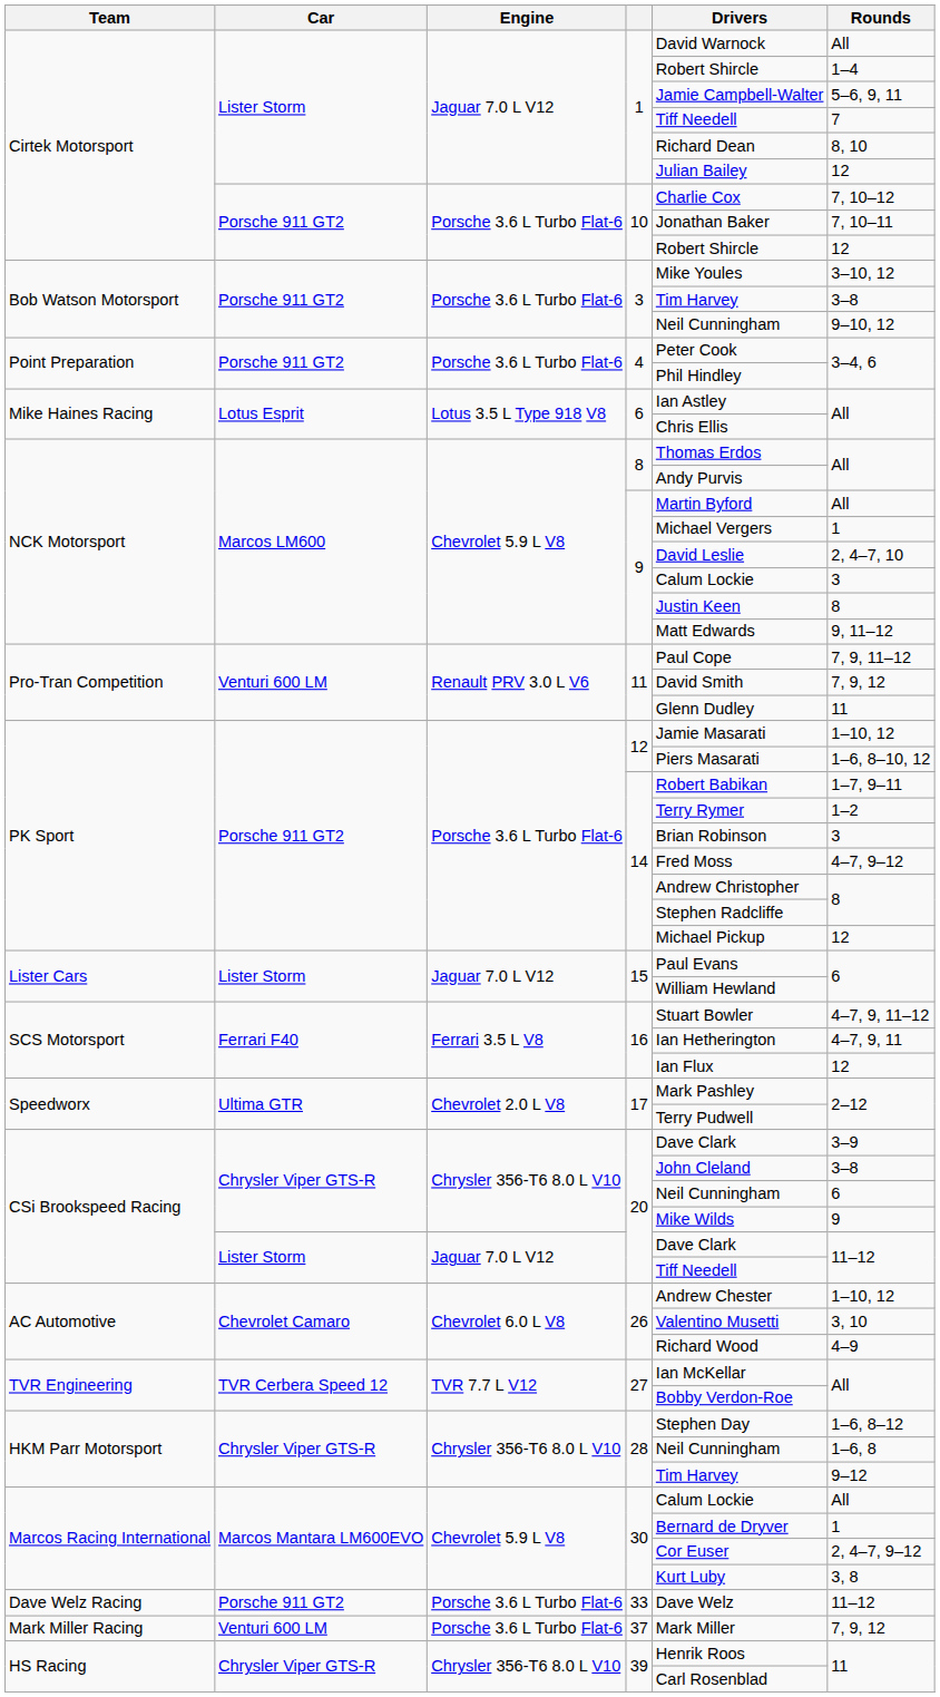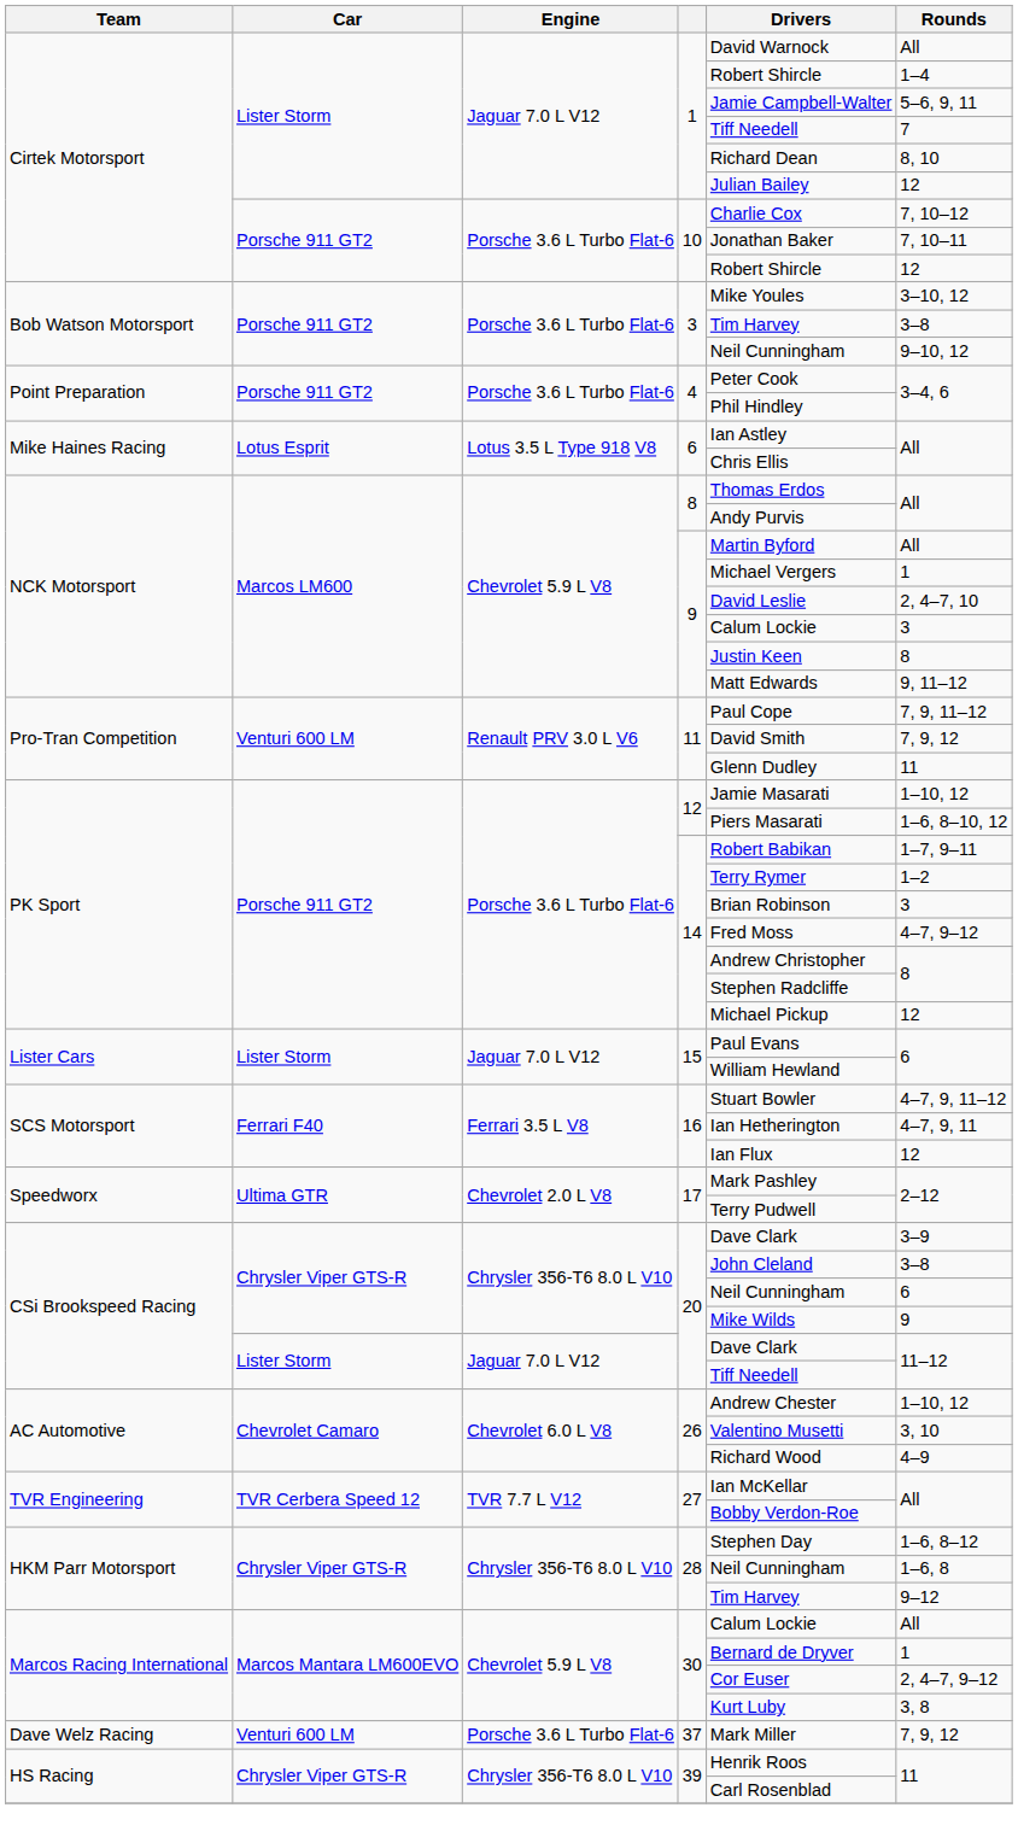- row: Dave Welz Racing | Porsche 911 GT2 | Porsche 3.6 L Turbo Flat-6 | 33 | Dave Welz | 11–12
37 | Team: Mark Miller Racing -> Dave Welz Racing
